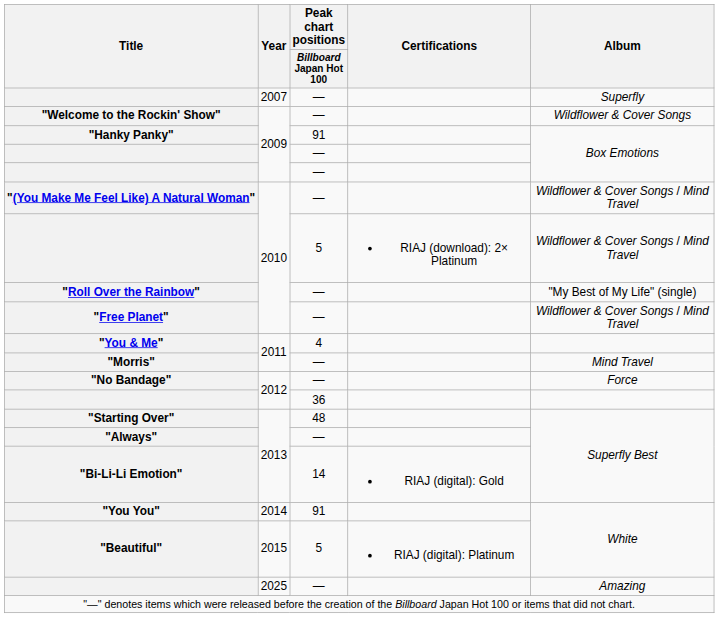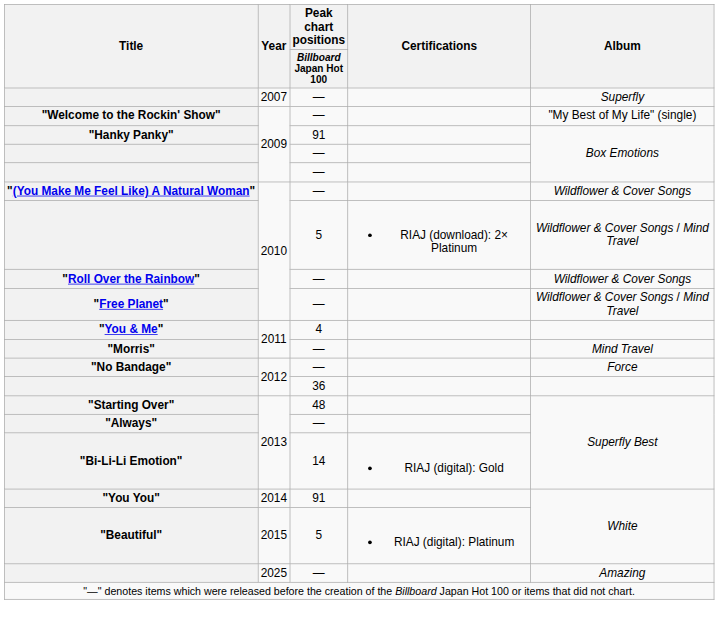"Welcome to the Rockin' Show" | Album: Wildflower & Cover Songs -> "My Best of My Life" (single)
"(You Make Me Feel Like) A Natural Woman" | Album: Wildflower & Cover Songs / Mind Travel -> Wildflower & Cover Songs
"Roll Over the Rainbow" | Album: "My Best of My Life" (single) -> Wildflower & Cover Songs
